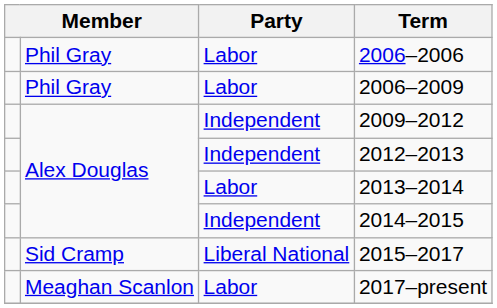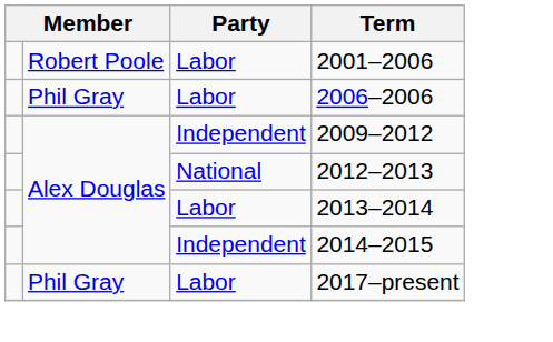+ row: Robert Poole | Labor | 2001–2006
- row: Phil Gray | Labor | 2006–2009
2012–2013 | Party: Independent -> National
- row: Sid Cramp | Liberal National | 2015–2017
2017–present | column 2: Meaghan Scanlon -> Phil Gray
